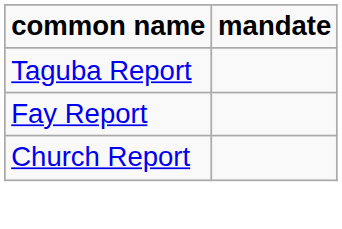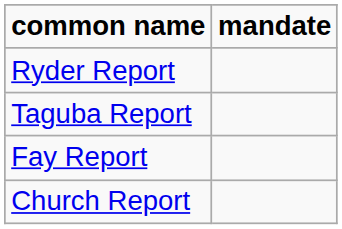+ row: Ryder Report
